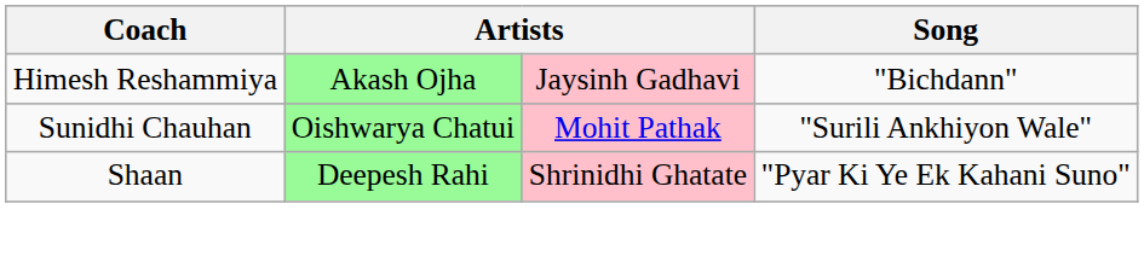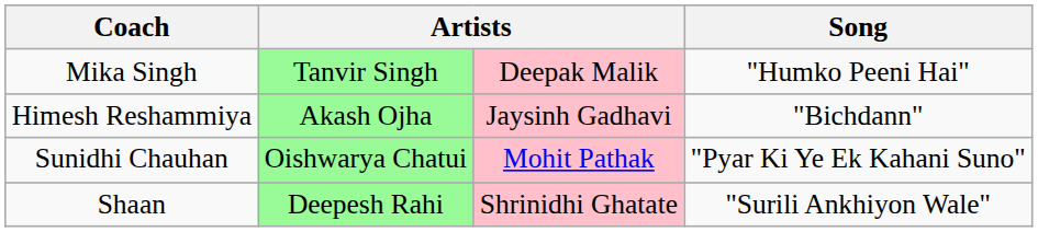+ row: Mika Singh | Tanvir Singh | Deepak Malik | "Humko Peeni Hai"
Sunidhi Chauhan | Song: "Surili Ankhiyon Wale" -> "Pyar Ki Ye Ek Kahani Suno"
Shaan | Song: "Pyar Ki Ye Ek Kahani Suno" -> "Surili Ankhiyon Wale"
